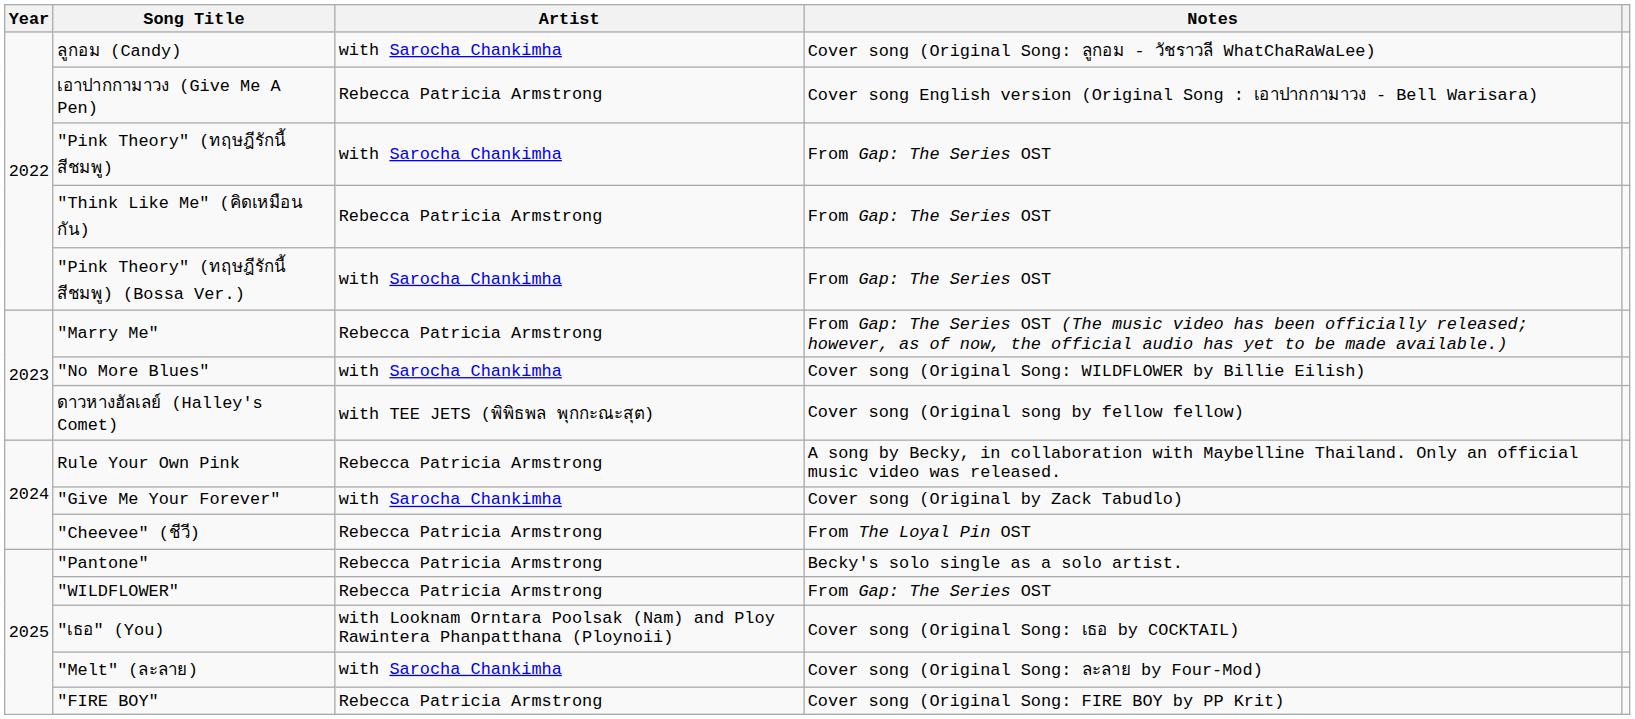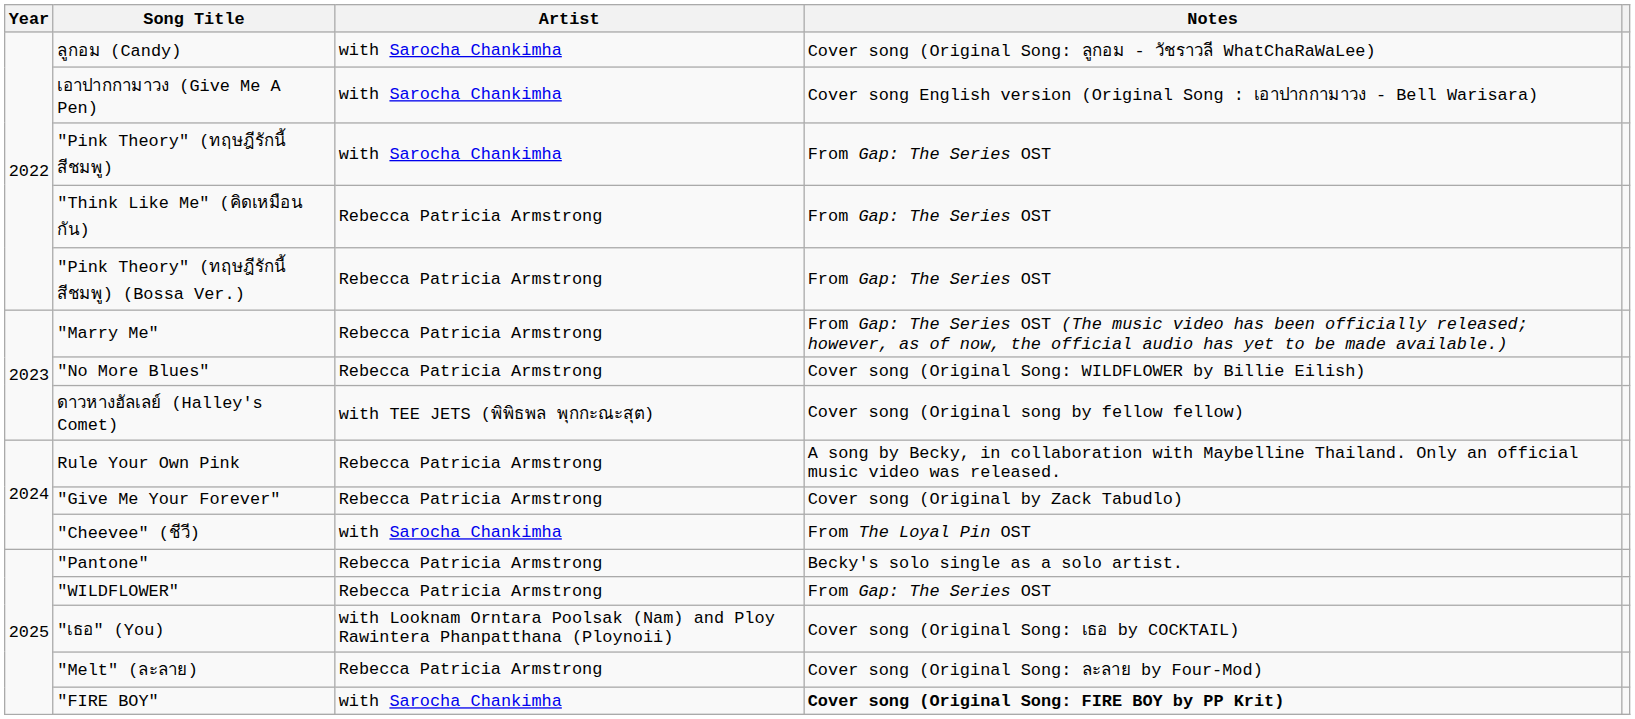เอาปากกามาวง (Give Me A Pen) | Artist: Rebecca Patricia Armstrong -> with Sarocha Chankimha
"Pink Theory" (ทฤษฎีรักนี้สีชมพู) (Bossa Ver.) | Artist: with Sarocha Chankimha -> Rebecca Patricia Armstrong
"No More Blues" | Artist: with Sarocha Chankimha -> Rebecca Patricia Armstrong
"Give Me Your Forever" | Artist: with Sarocha Chankimha -> Rebecca Patricia Armstrong
"Cheevee" (ชีวี) | Artist: Rebecca Patricia Armstrong -> with Sarocha Chankimha
"Melt" (ละลาย) | Artist: with Sarocha Chankimha -> Rebecca Patricia Armstrong
"FIRE BOY" | Artist: Rebecca Patricia Armstrong -> with Sarocha Chankimha
"FIRE BOY" | Notes: normal -> bold
